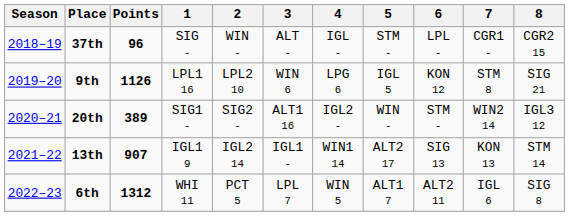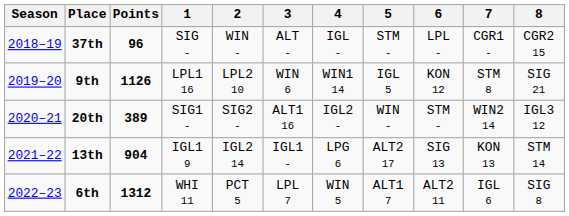9th | 4: LPG 6 -> WIN1 14
13th | Points: 907 -> 904
13th | 4: WIN1 14 -> LPG 6
